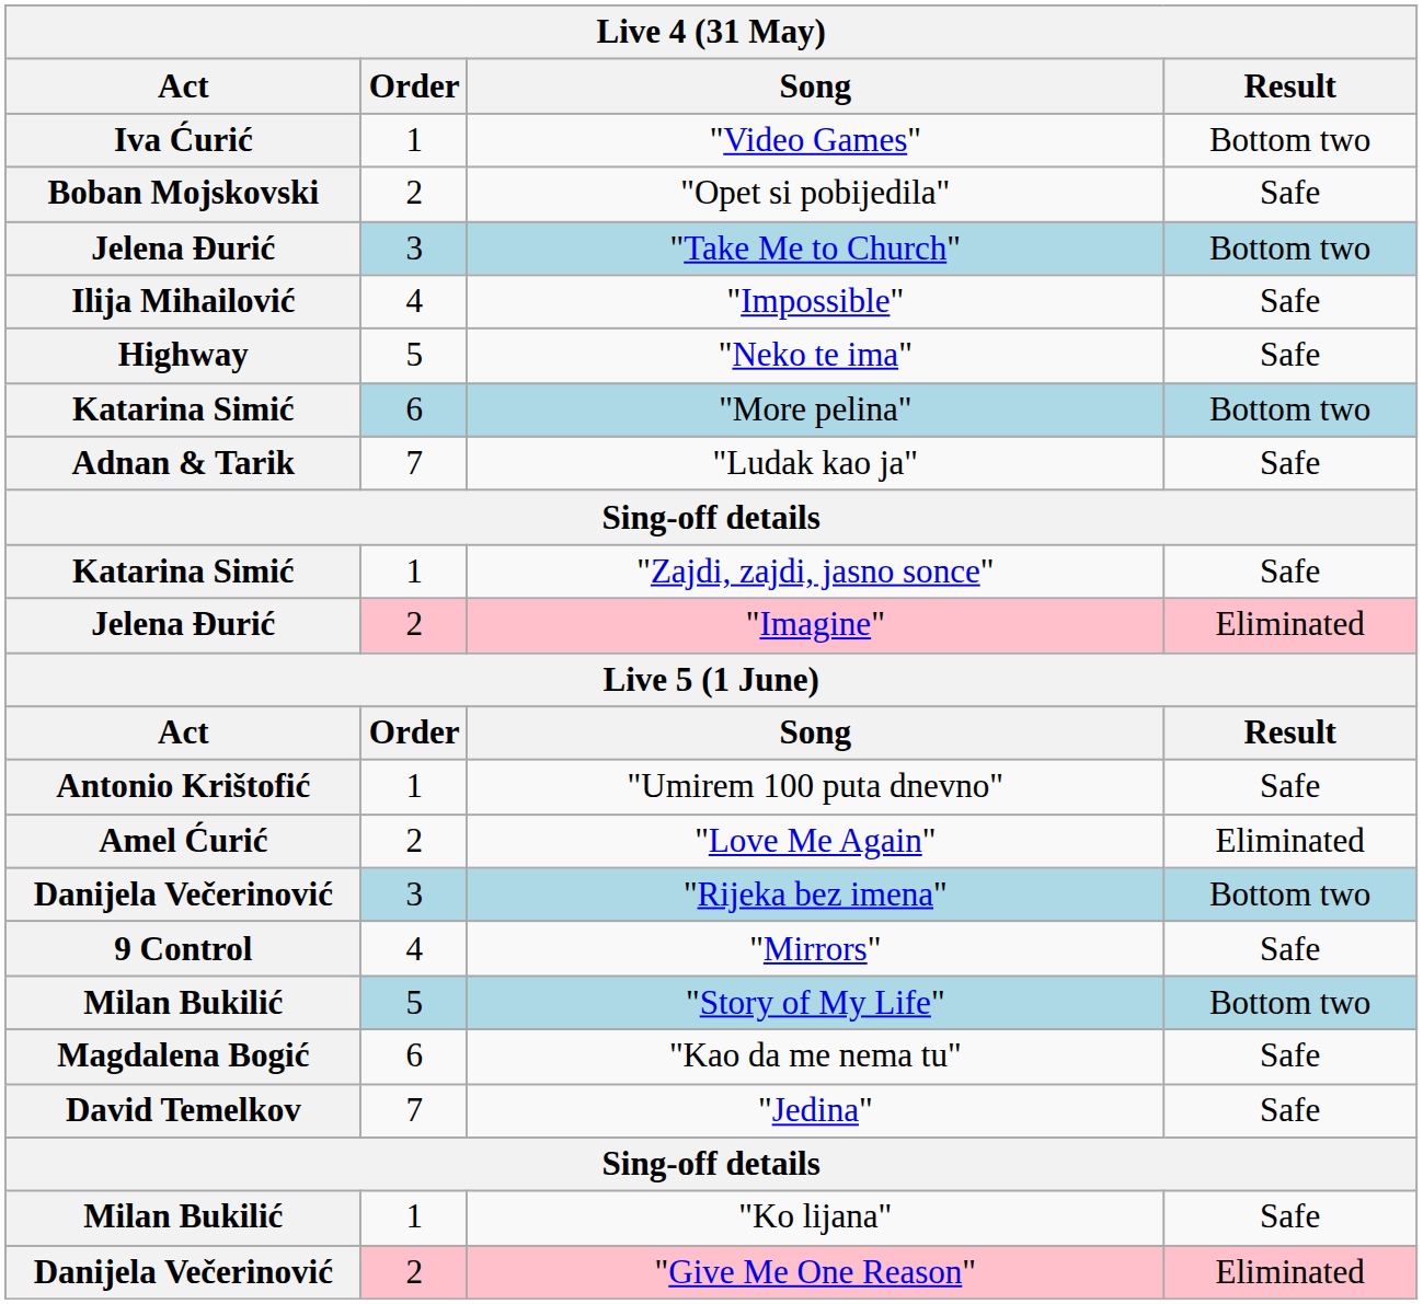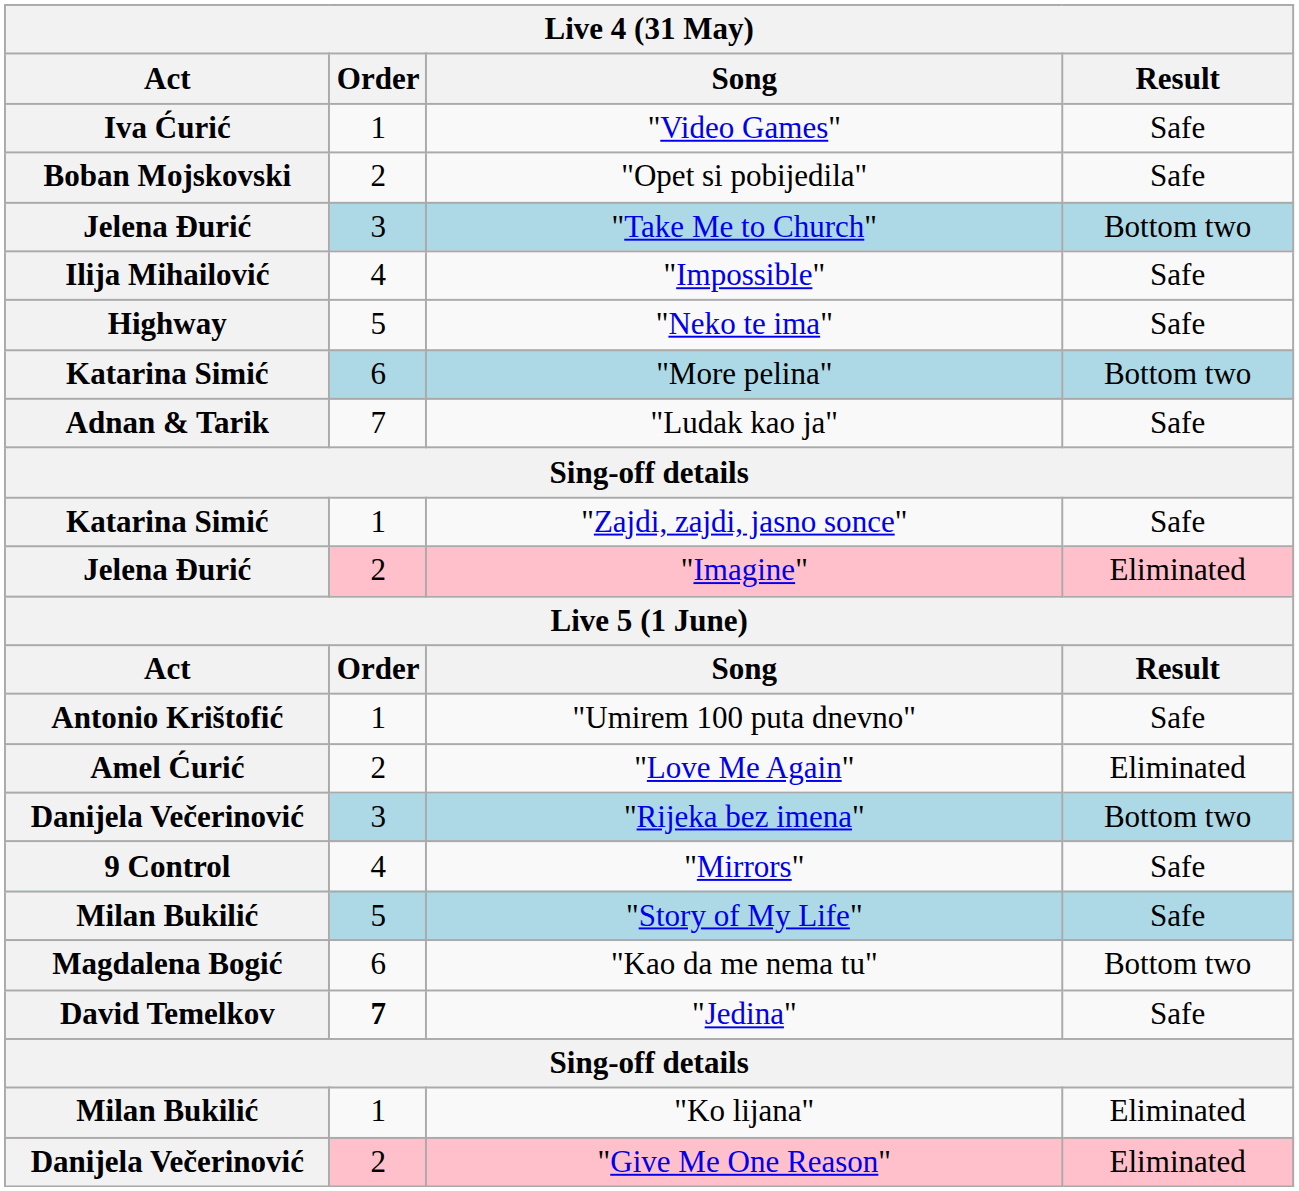"Video Games" | Result: Bottom two -> Safe
"Story of My Life" | Result: Bottom two -> Safe
"Kao da me nema tu" | Result: Safe -> Bottom two
"Jedina" | Order: normal -> bold
"Ko lijana" | Result: Safe -> Eliminated
